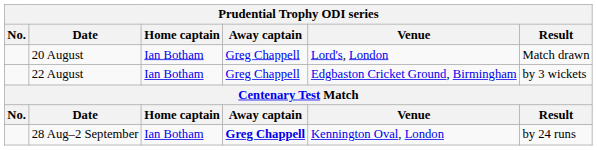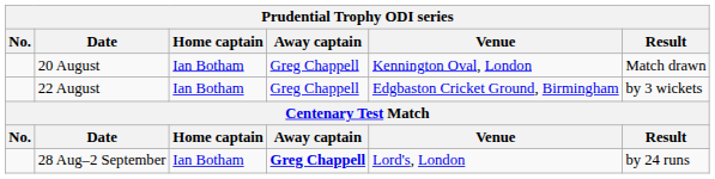20 August | Venue: Lord's, London -> Kennington Oval, London
28 Aug–2 September | Venue: Kennington Oval, London -> Lord's, London
